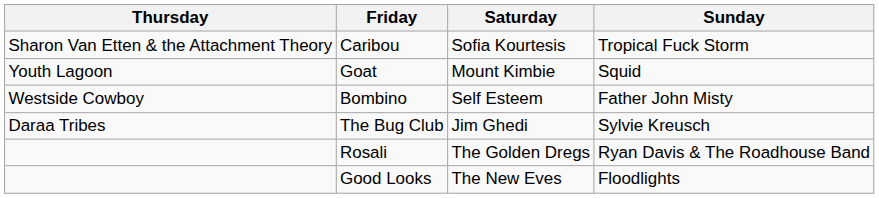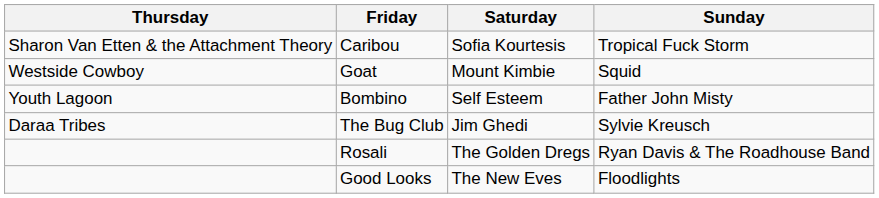Goat | Thursday: Youth Lagoon -> Westside Cowboy
Bombino | Thursday: Westside Cowboy -> Youth Lagoon
